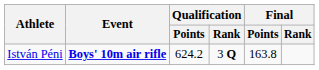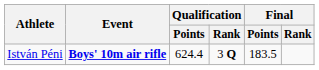István Péni | Qualification / Points: 624.2 -> 624.4
István Péni | Final / Points: 163.8 -> 183.5
